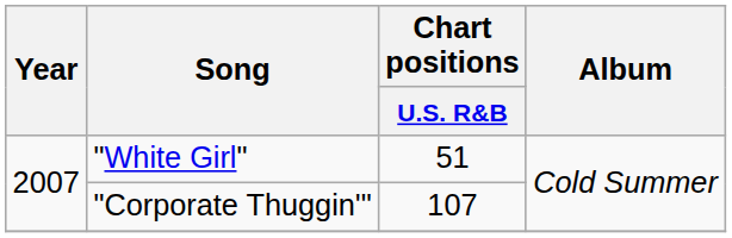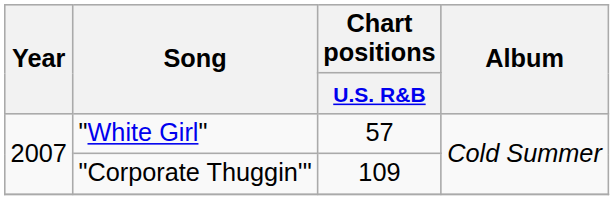"White Girl" | Chart positions / U.S. R&B: 51 -> 57
"Corporate Thuggin'" | Chart positions / U.S. R&B: 107 -> 109
